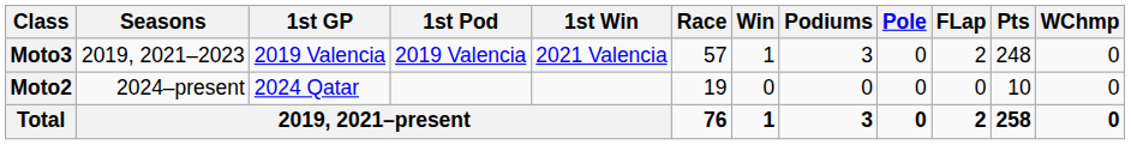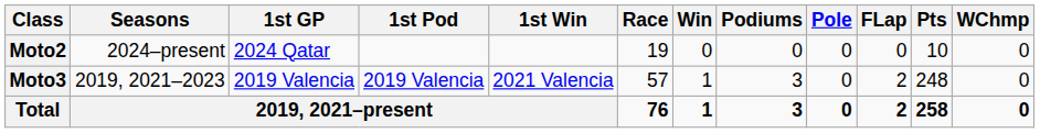rows swapped: Moto3 <-> Moto2
